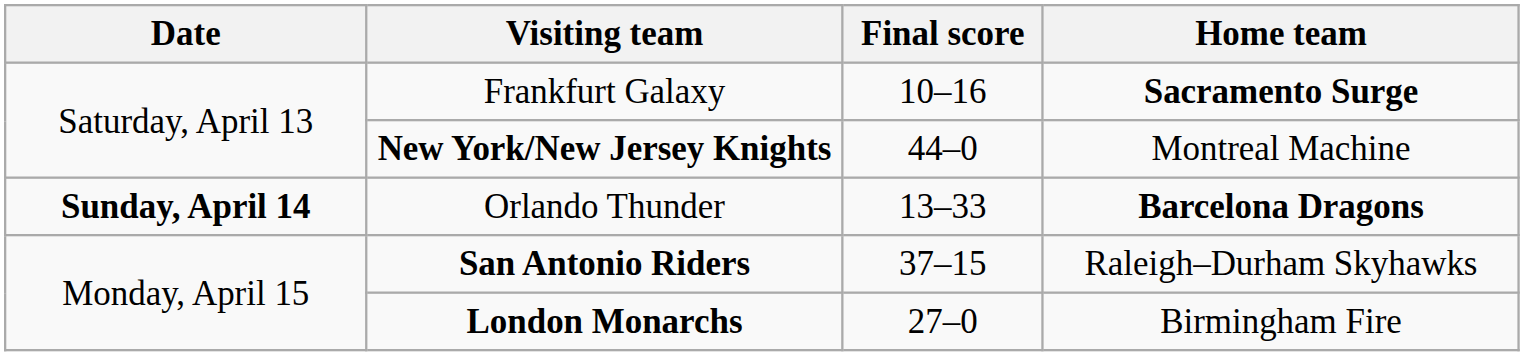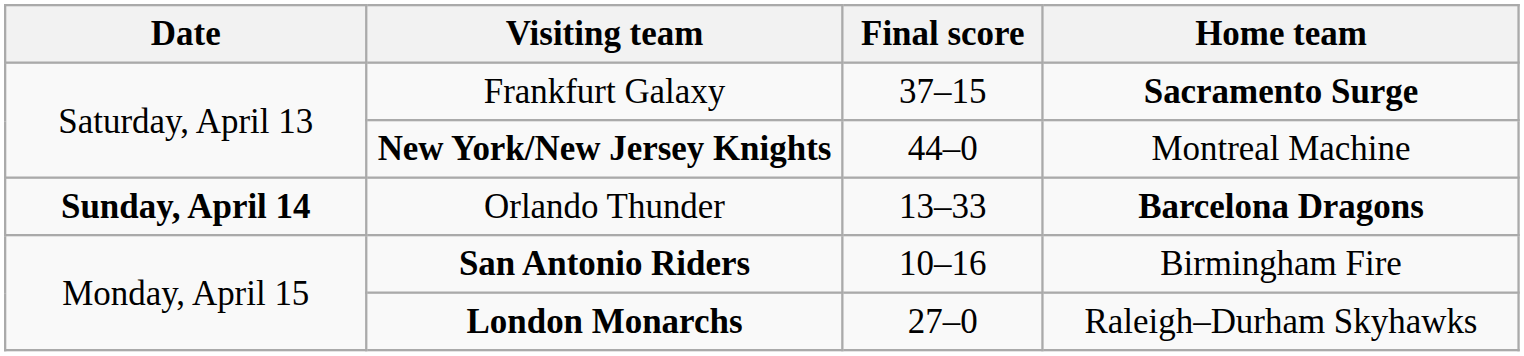Frankfurt Galaxy | Final score: 10–16 -> 37–15
San Antonio Riders | Final score: 37–15 -> 10–16
San Antonio Riders | Home team: Raleigh–Durham Skyhawks -> Birmingham Fire
London Monarchs | Home team: Birmingham Fire -> Raleigh–Durham Skyhawks
